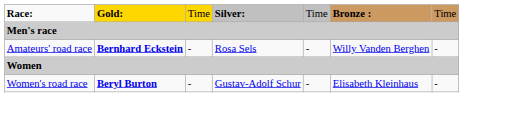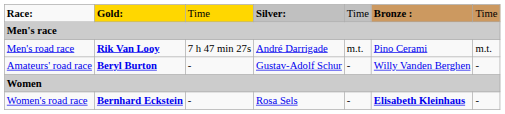+ row: Men's road race | Rik Van Looy | 7 h 47 min 27s | André Darrigade | m.t. | Pino Cerami | m.t.
Amateurs' road race | column 2: Bernhard Eckstein -> Beryl Burton
Amateurs' road race | column 4: Rosa Sels -> Gustav-Adolf Schur
Women's road race | column 2: Beryl Burton -> Bernhard Eckstein
Women's road race | column 4: Gustav-Adolf Schur -> Rosa Sels
Women's road race | column 6: normal -> bold
